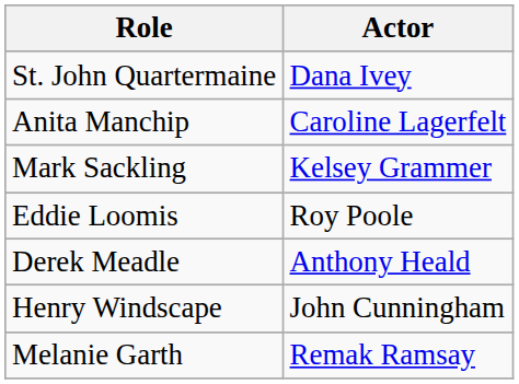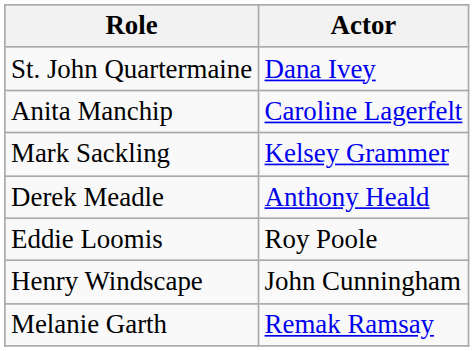rows swapped: Eddie Loomis <-> Derek Meadle
